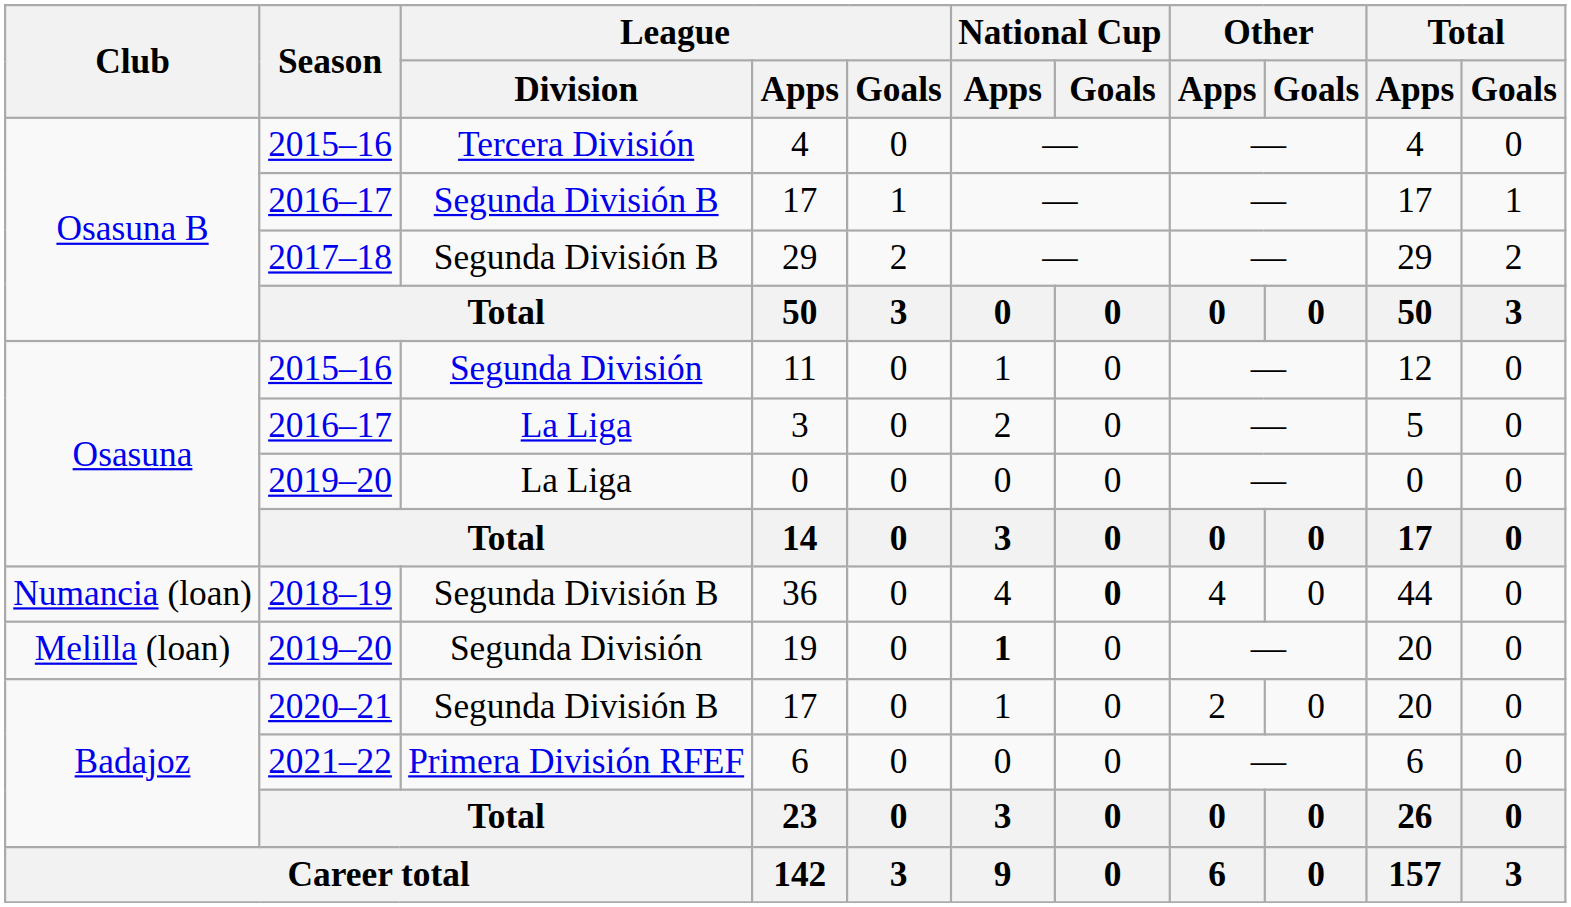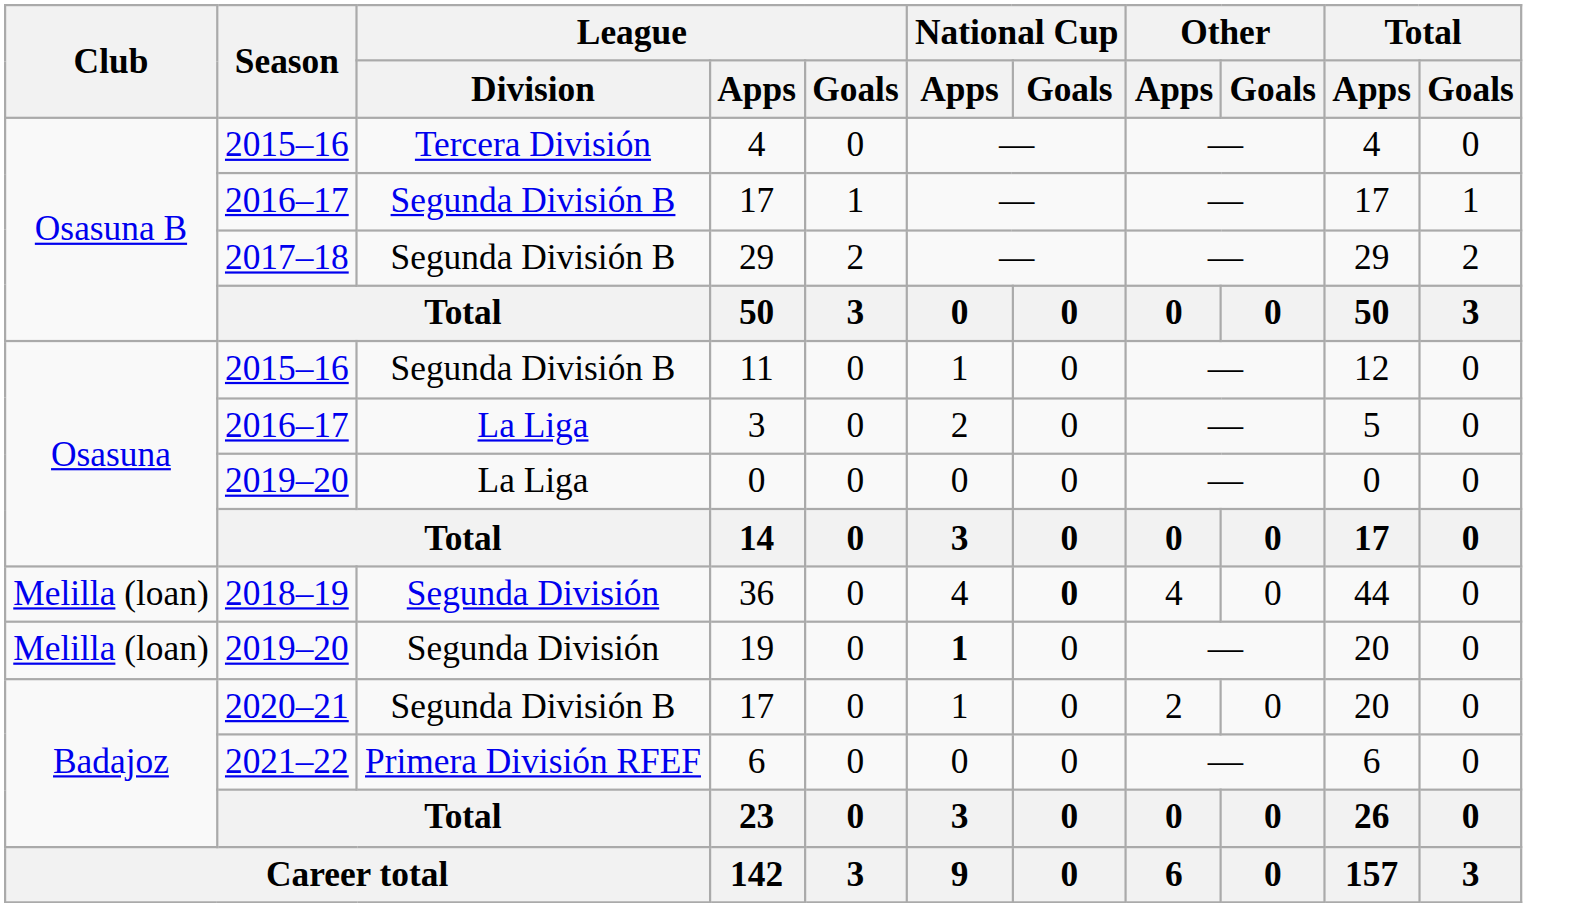11 | League / Division: Segunda División -> Segunda División B
36 | Club: Numancia (loan) -> Melilla (loan)
36 | League / Division: Segunda División B -> Segunda División
